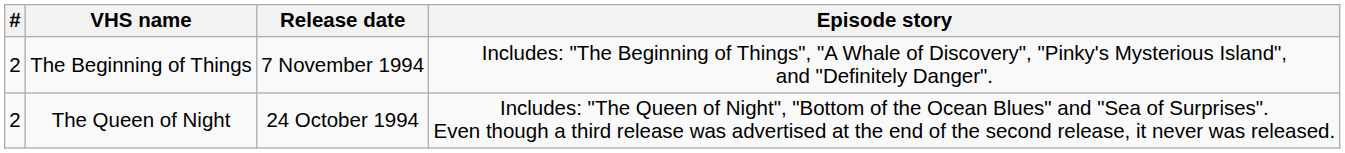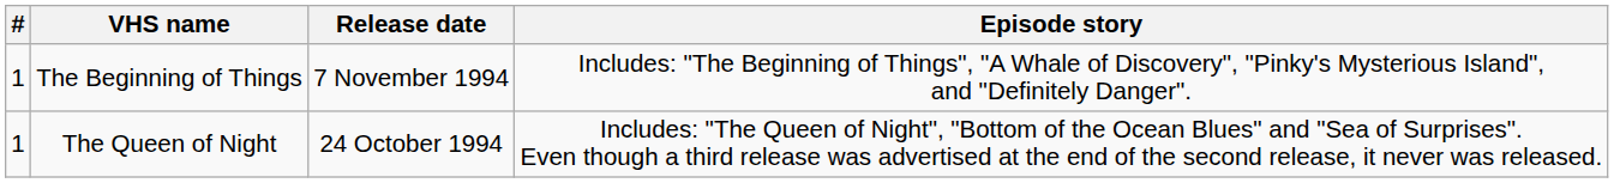The Beginning of Things | #: 2 -> 1
The Queen of Night | #: 2 -> 1
